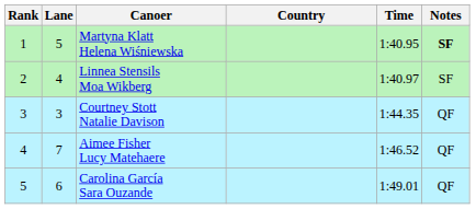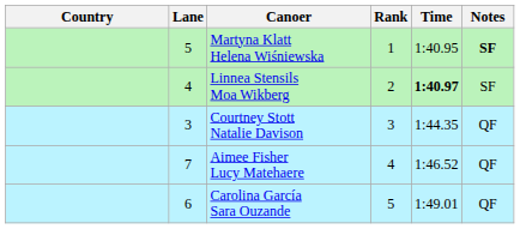columns swapped: Rank <-> Country
Linnea Stensils Moa Wikberg | Time: normal -> bold
